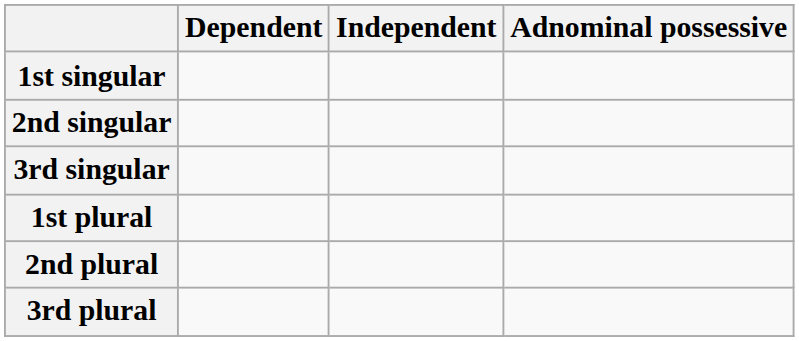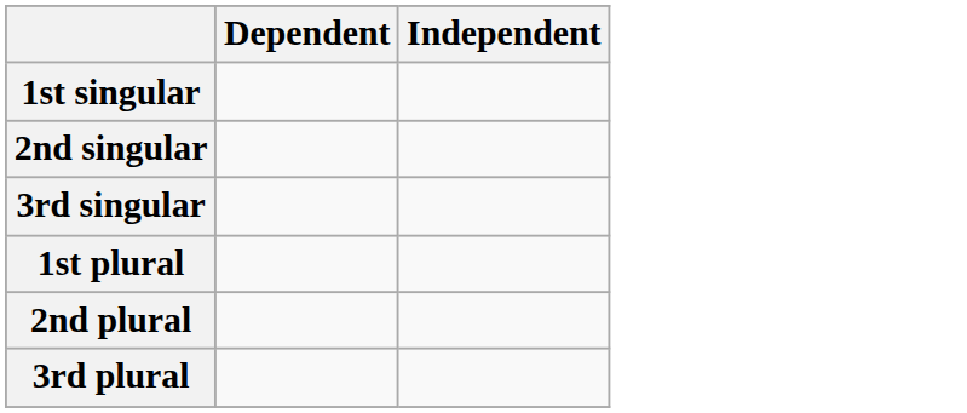- column: Adnominal possessive
